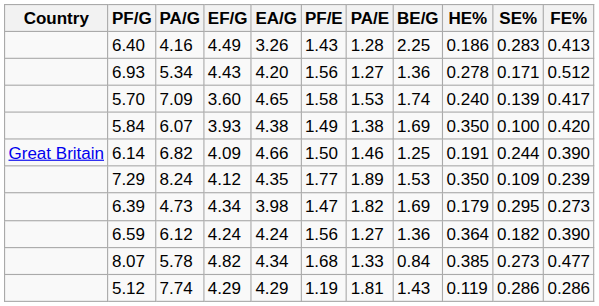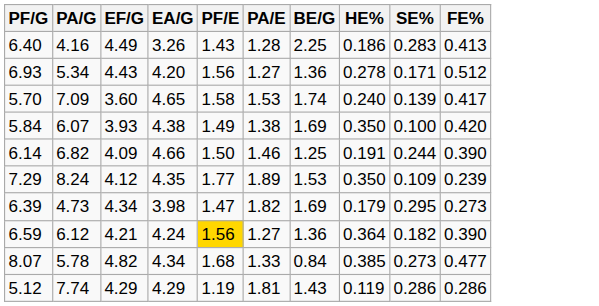- column: Country | Great Britain
6.59 | EF/G: 4.24 -> 4.21
6.59 | PF/E: no background -> gold background
